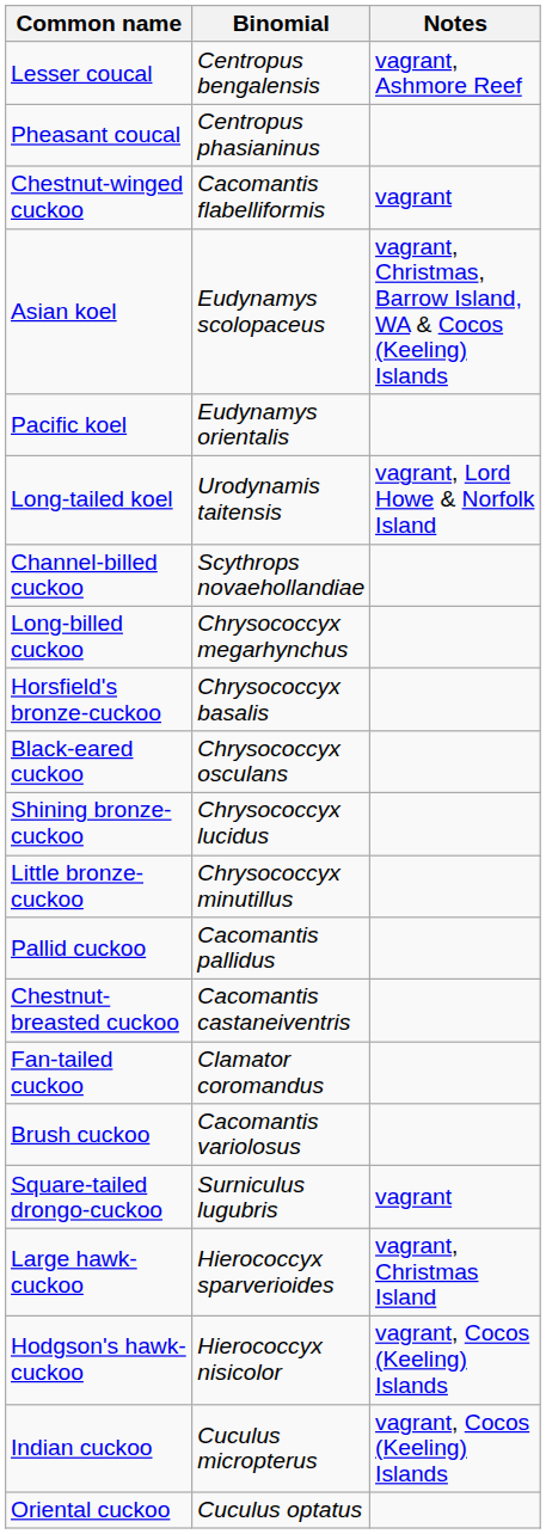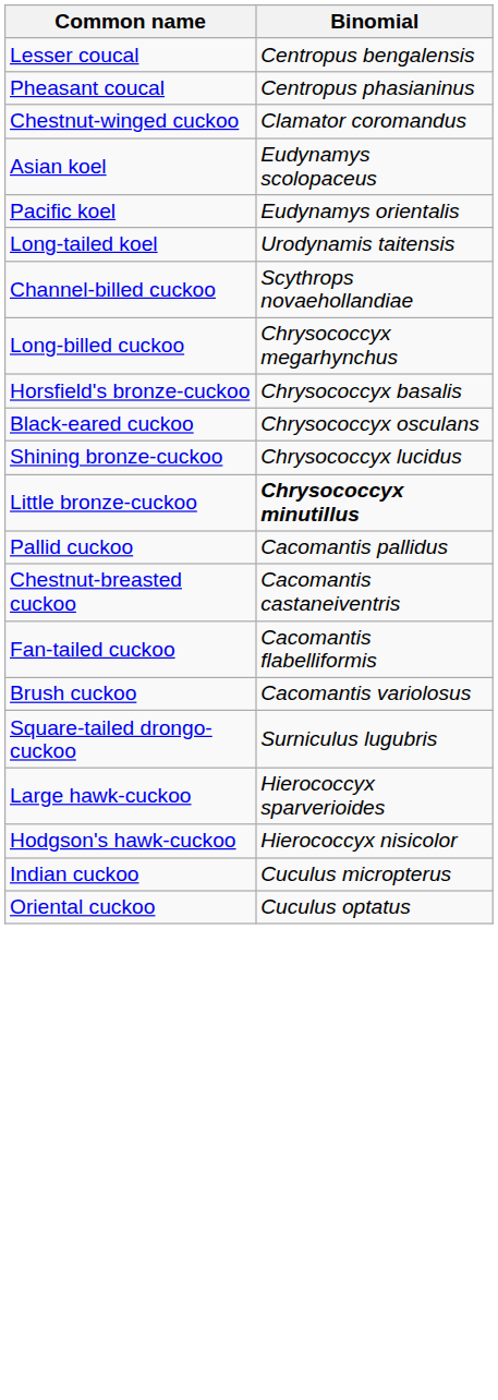- column: Notes | vagrant, Ashmore Reef | vagrant | vagrant, Christmas, Barrow Island, WA & Cocos (Keeling) Islands | vagrant, Lord Howe & Norfolk Island | vagrant | vagrant, Christmas Island | vagrant, Cocos (Keeling) Islands | vagrant, Cocos (Keeling) Islands
Chestnut-winged cuckoo | Binomial: Cacomantis flabelliformis -> Clamator coromandus
Little bronze-cuckoo | Binomial: normal -> bold
Fan-tailed cuckoo | Binomial: Clamator coromandus -> Cacomantis flabelliformis
